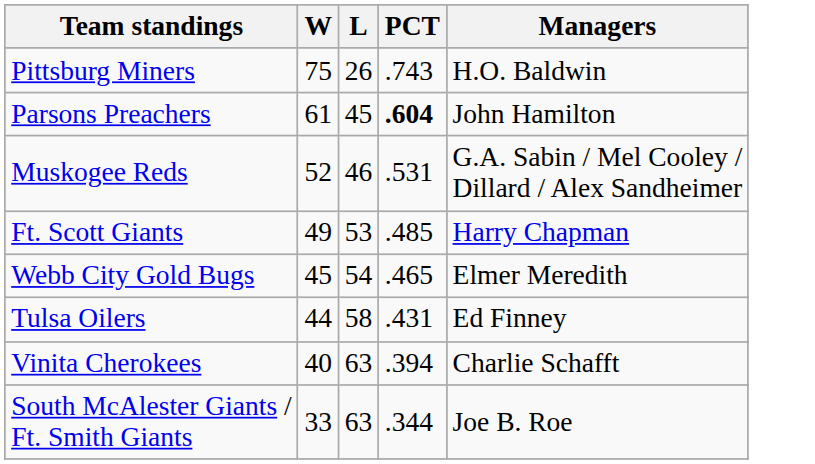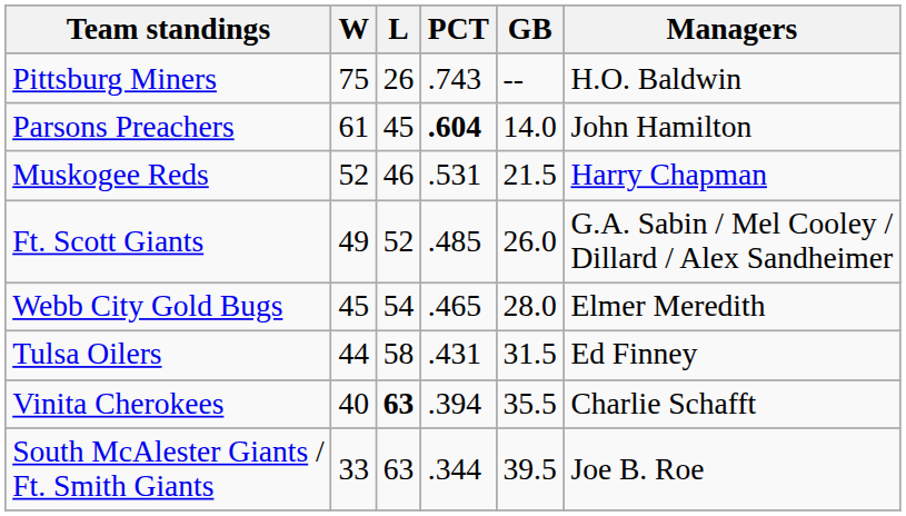+ column: GB | -- | 14.0 | 21.5 | 26.0 | 28.0 | 31.5 | 35.5 | 39.5
Muskogee Reds | Managers: G.A. Sabin / Mel Cooley / Dillard / Alex Sandheimer -> Harry Chapman
Ft. Scott Giants | L: 53 -> 52
Ft. Scott Giants | Managers: Harry Chapman -> G.A. Sabin / Mel Cooley / Dillard / Alex Sandheimer
Vinita Cherokees | L: normal -> bold
